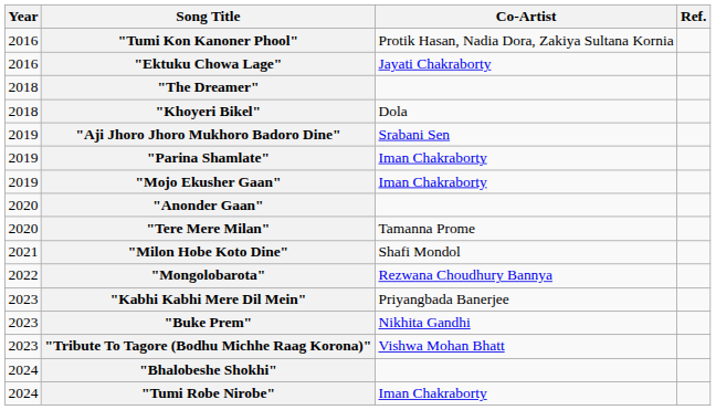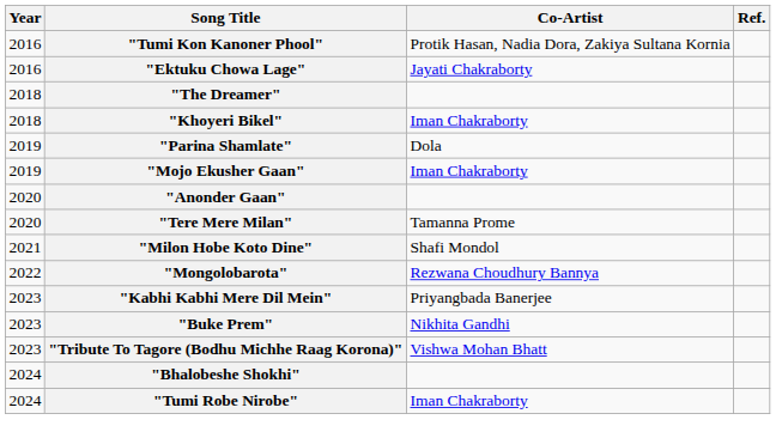"Khoyeri Bikel" | Co-Artist: Dola -> Iman Chakraborty
- row: 2019 | "Aji Jhoro Jhoro Mukhoro Badoro Dine" | Srabani Sen
"Parina Shamlate" | Co-Artist: Iman Chakraborty -> Dola
